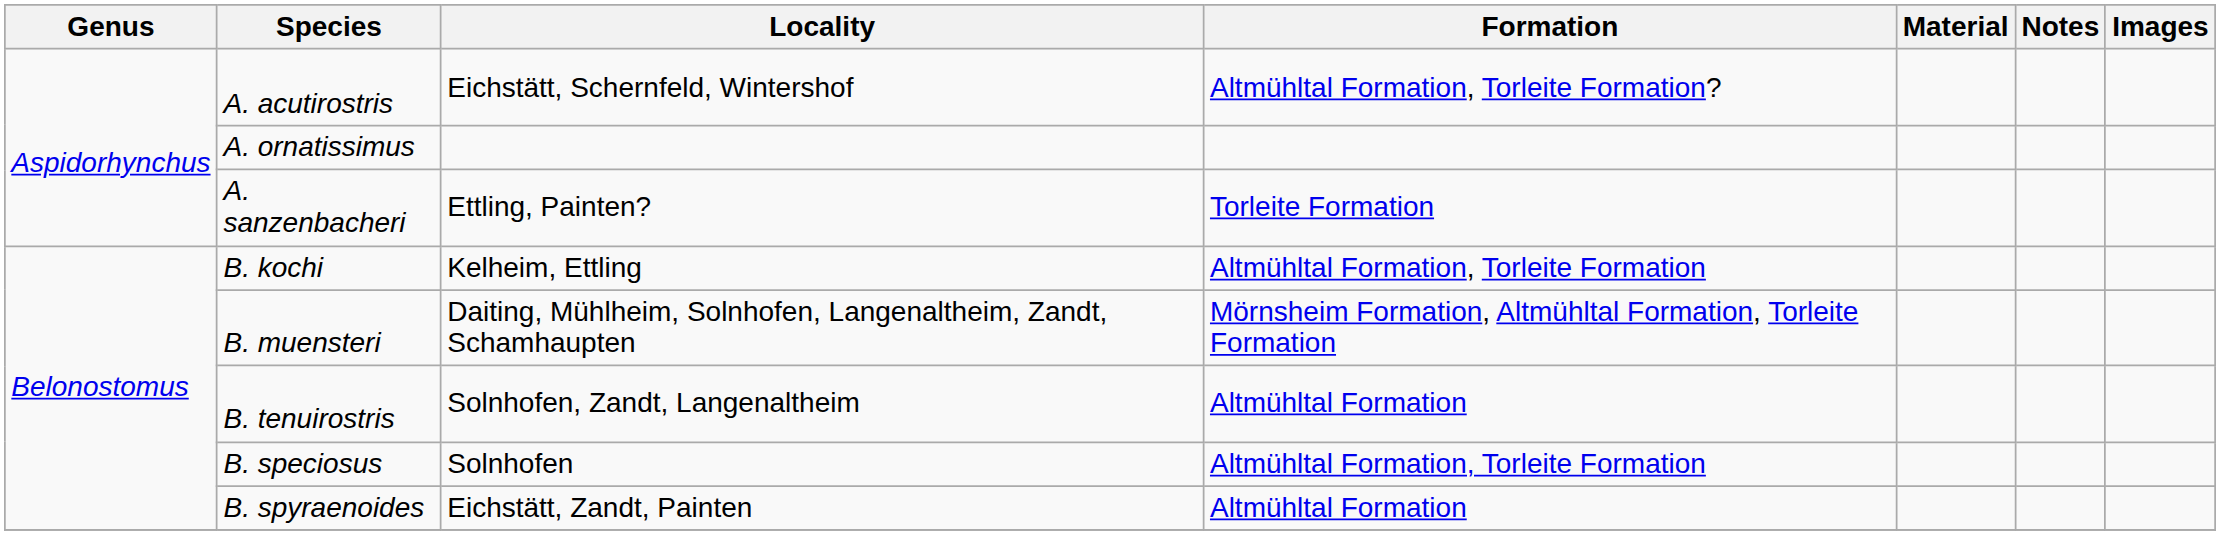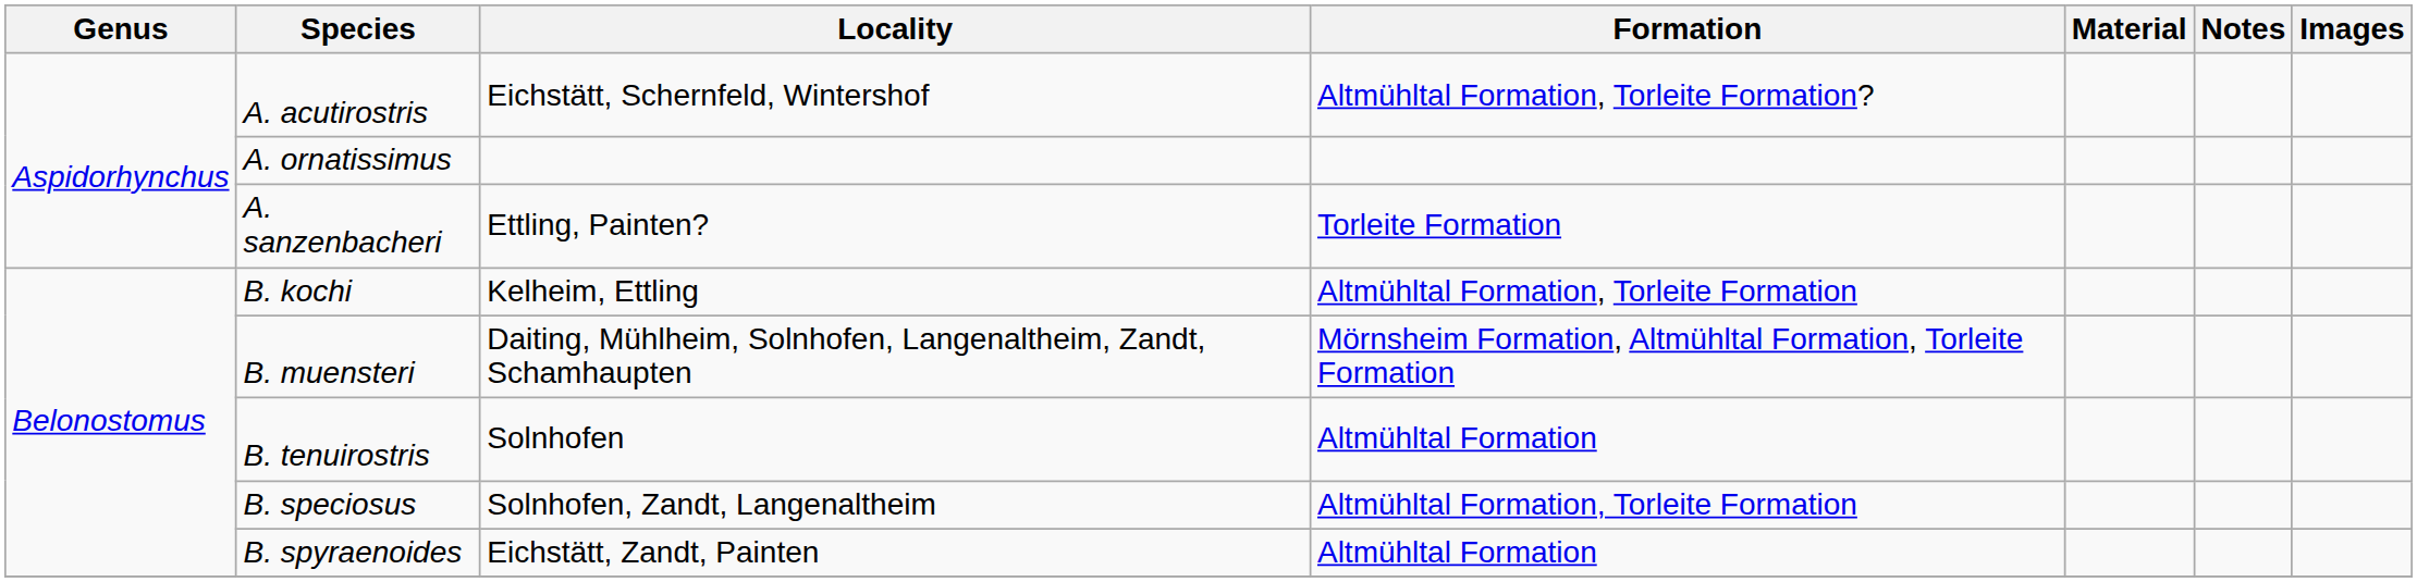B. tenuirostris | Locality: Solnhofen, Zandt, Langenaltheim -> Solnhofen
B. speciosus | Locality: Solnhofen -> Solnhofen, Zandt, Langenaltheim
